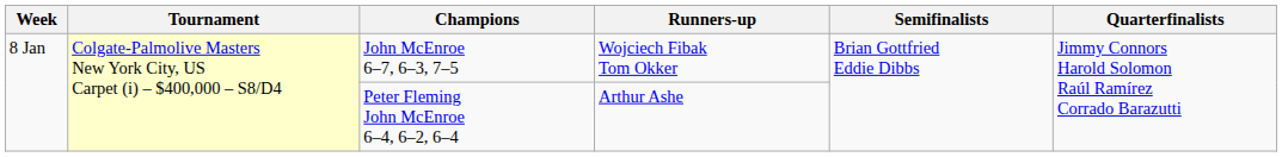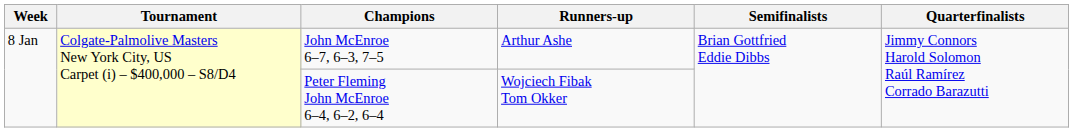John McEnroe 6–7, 6–3, 7–5 | Runners-up: Wojciech Fibak Tom Okker -> Arthur Ashe
Peter Fleming John McEnroe 6–4, 6–2, 6–4 | Runners-up: Arthur Ashe -> Wojciech Fibak Tom Okker
